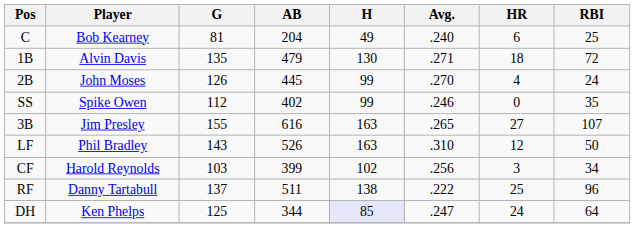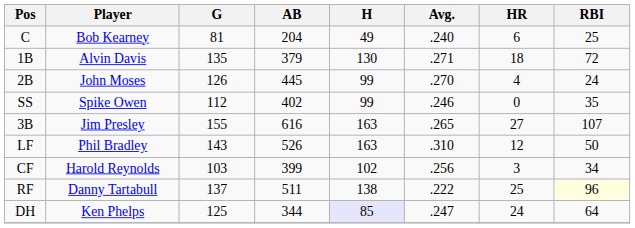1B | AB: 479 -> 379
RF | RBI: no background -> lightyellow background
